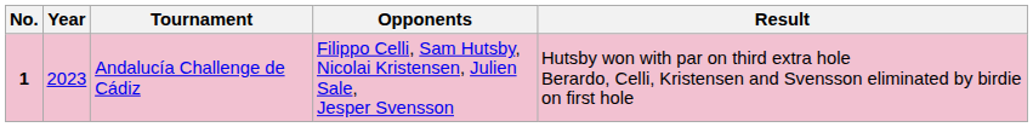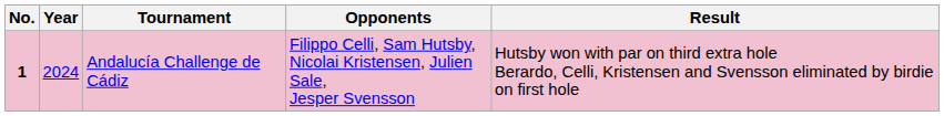Andalucía Challenge de Cádiz | Year: 2023 -> 2024
